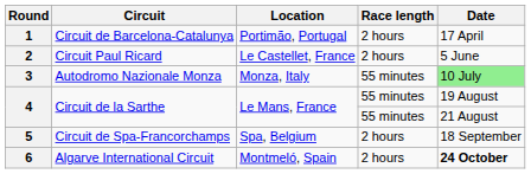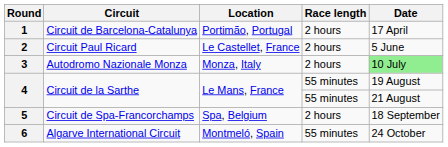3 | Race length: 55 minutes -> 2 hours
6 | Race length: 2 hours -> 55 minutes
6 | Date: bold -> normal
